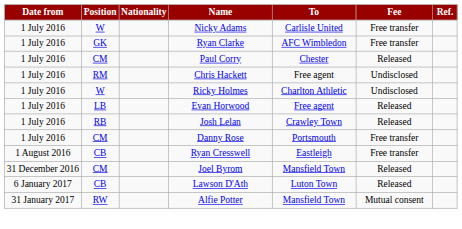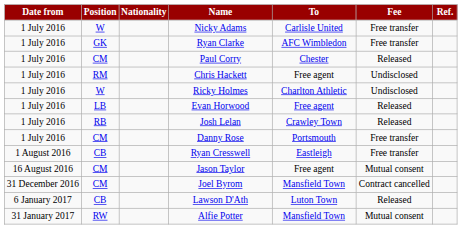+ row: 16 August 2016 | CM | Jason Taylor | Free agent | Mutual consent
Joel Byrom | Fee: Released -> Contract cancelled
